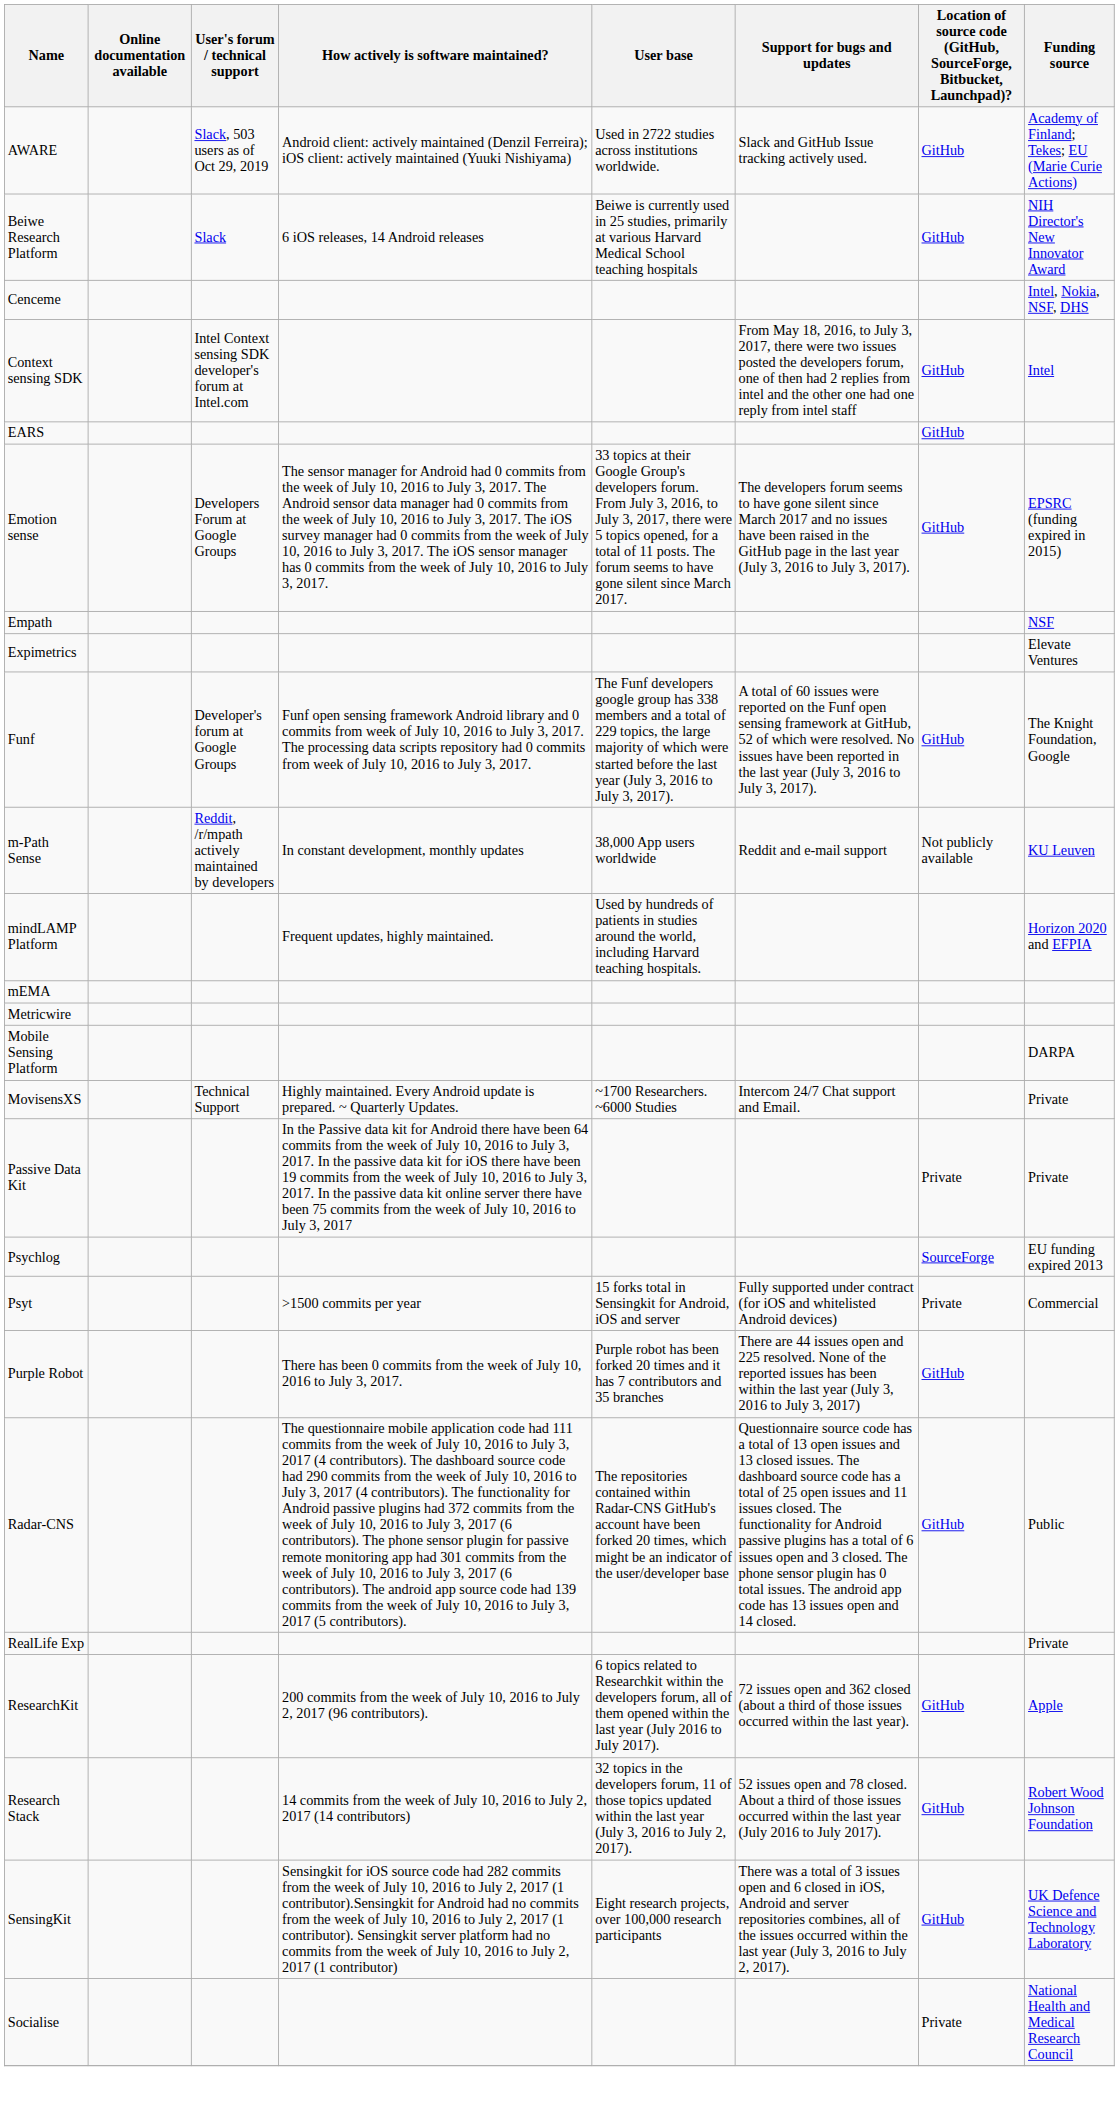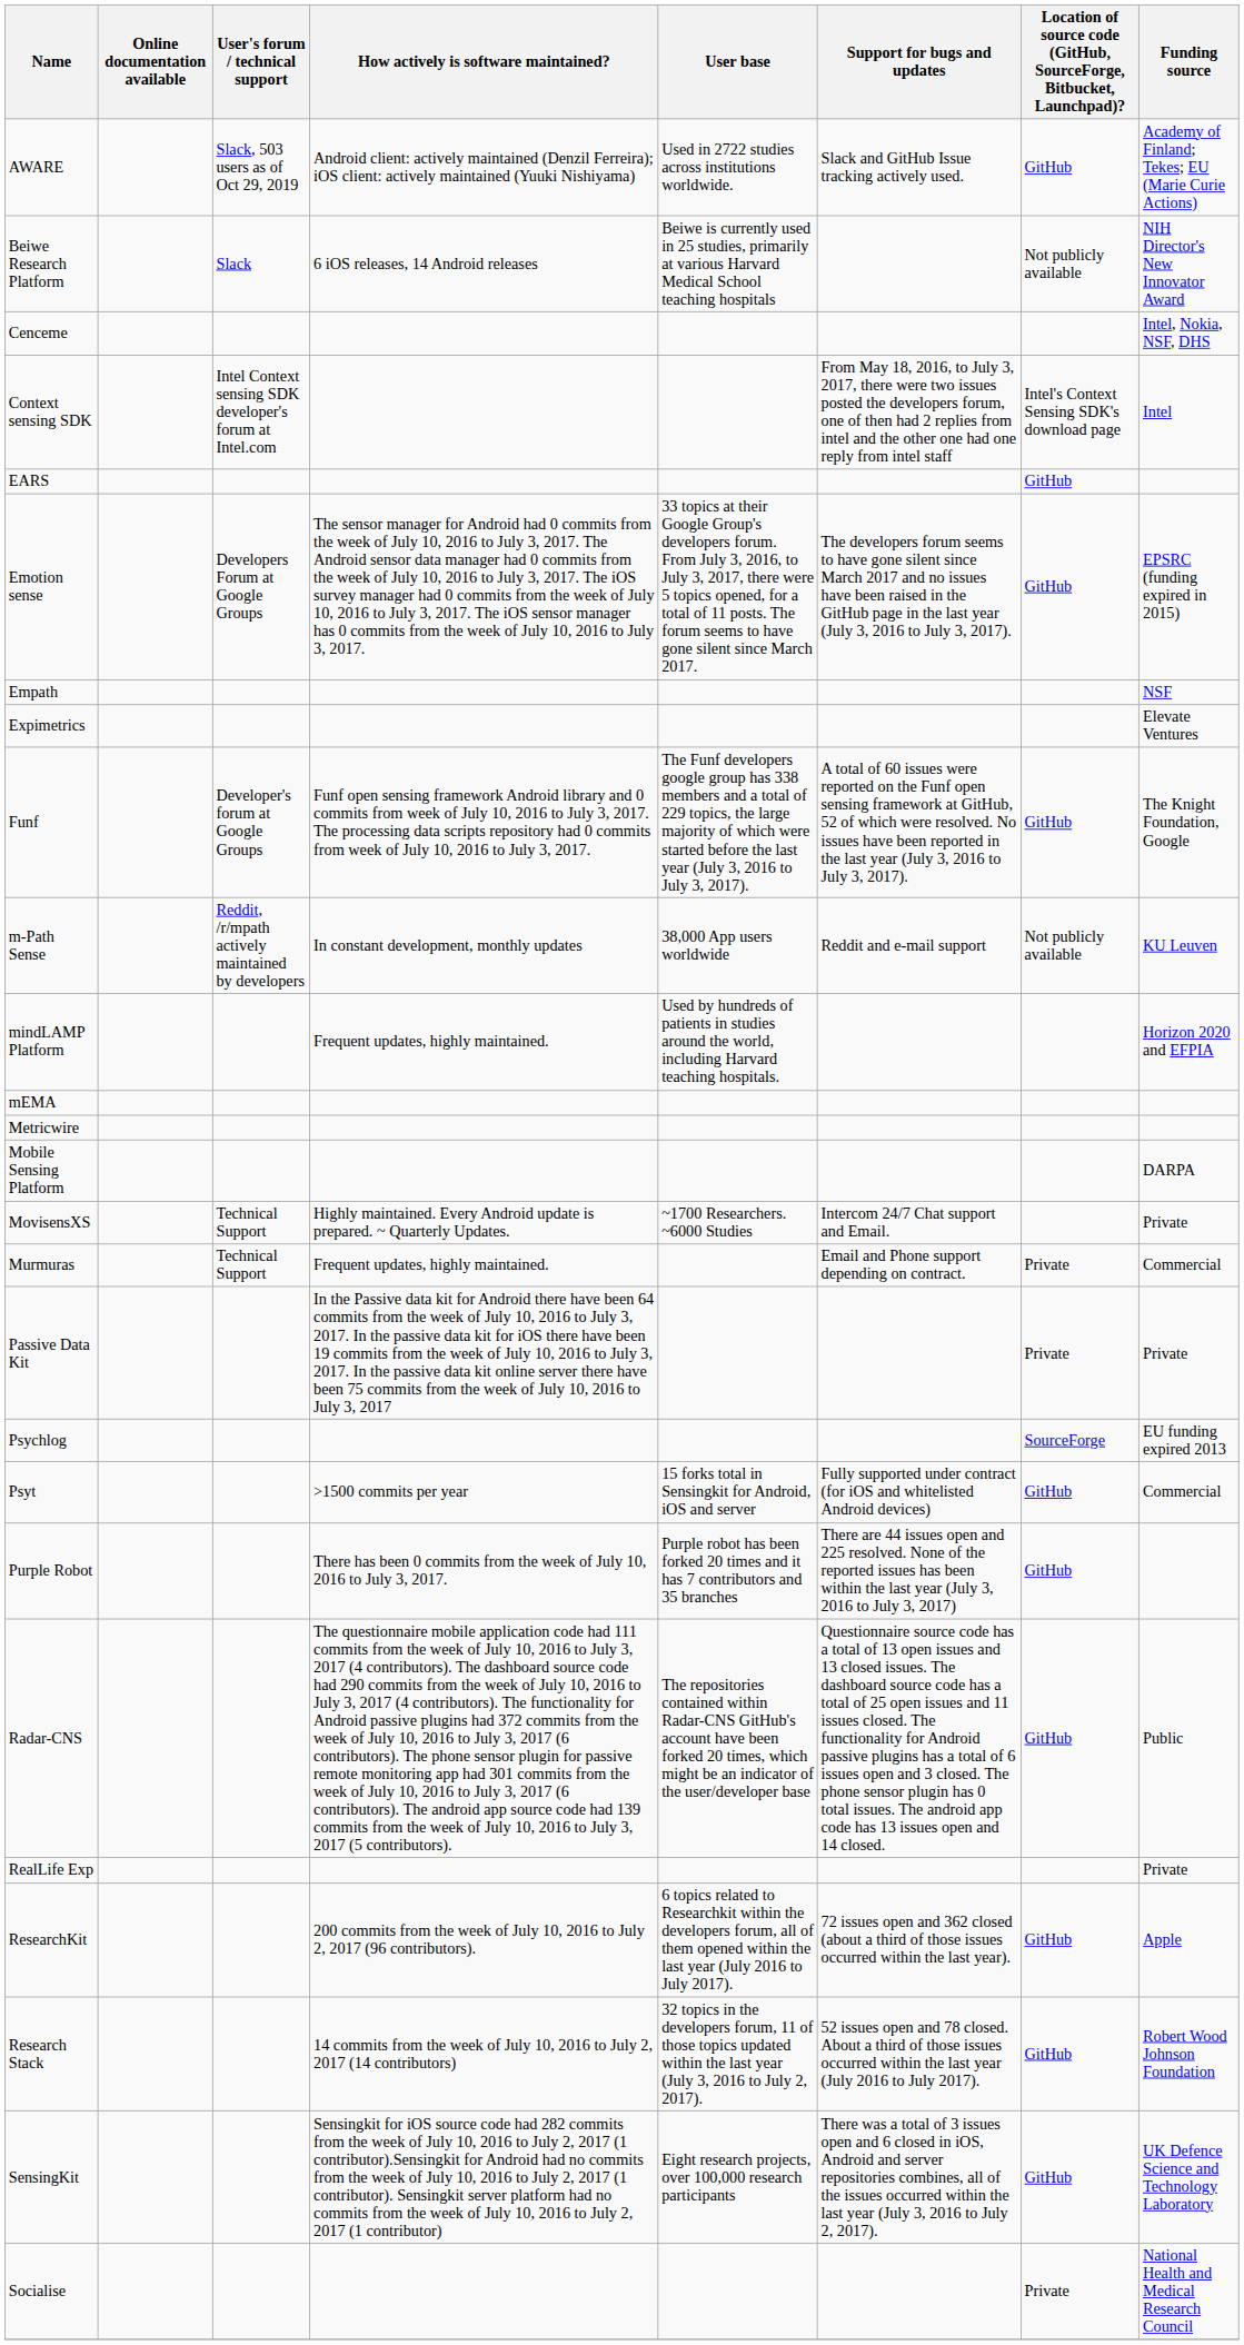Beiwe Research Platform | column 7: GitHub -> Not publicly available
Context sensing SDK | column 7: GitHub -> Intel's Context Sensing SDK's download page
+ row: Murmuras | Technical Support | Frequent updates, highly maintained. | Email and Phone support depending on contract. | Private | Commercial
Psyt | column 7: Private -> GitHub
